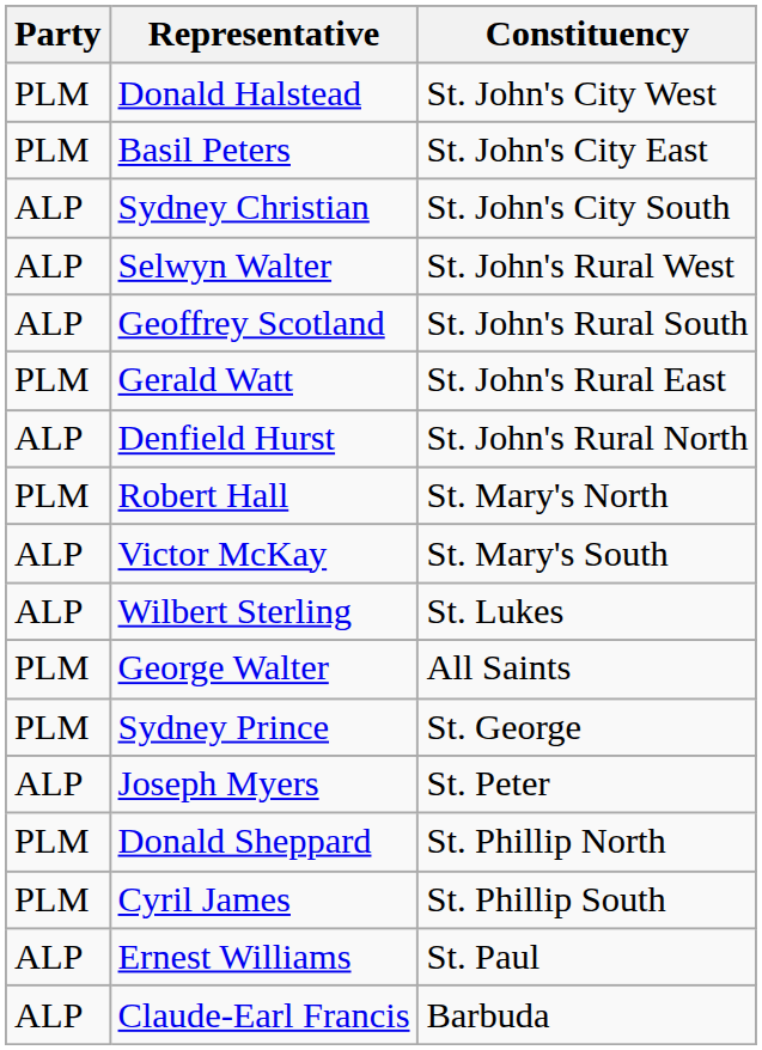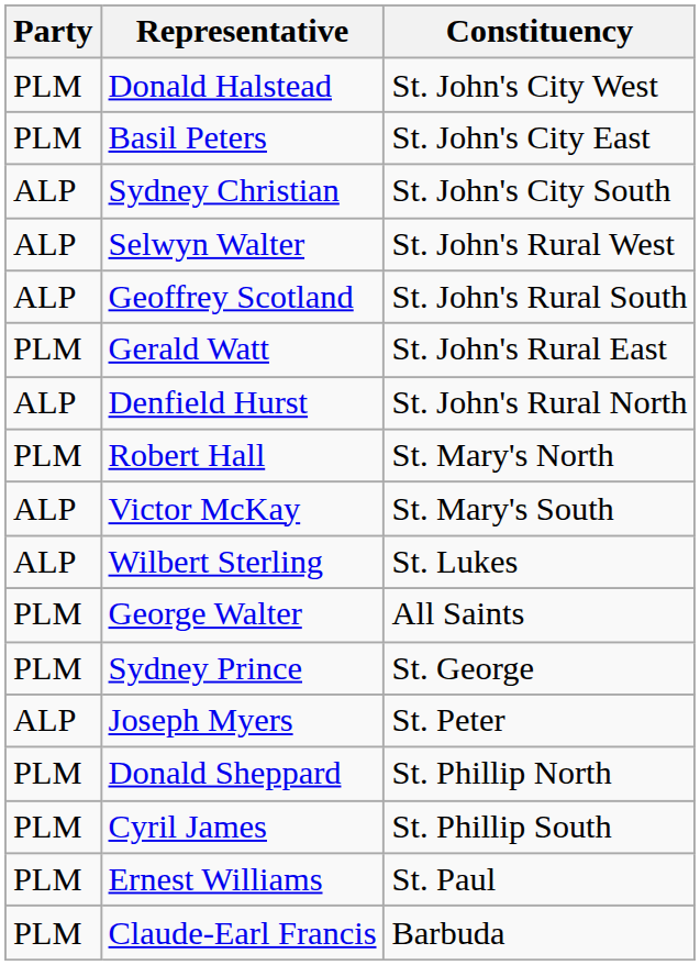Ernest Williams | Party: ALP -> PLM
Claude-Earl Francis | Party: ALP -> PLM
